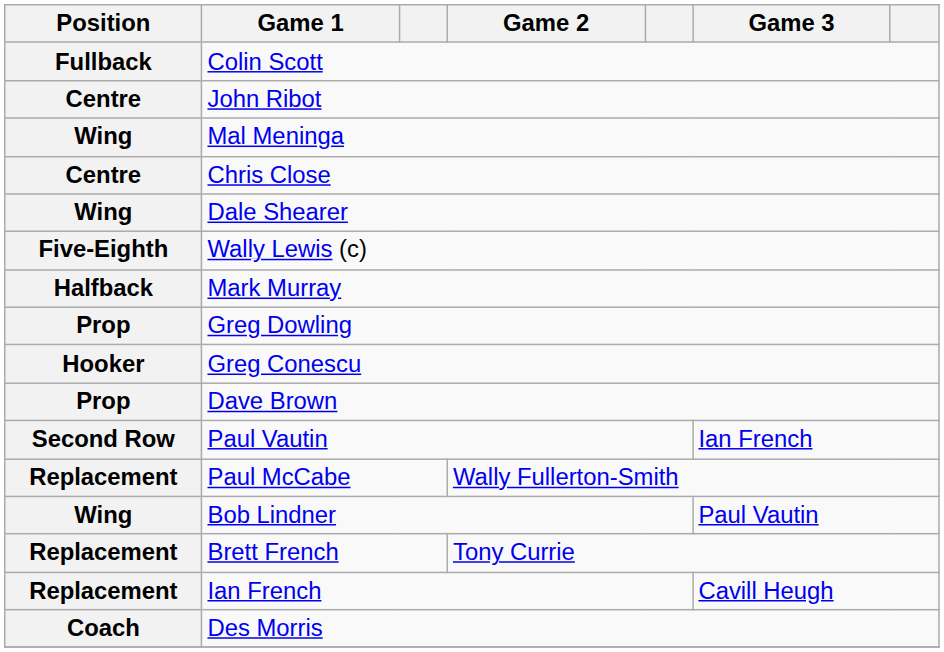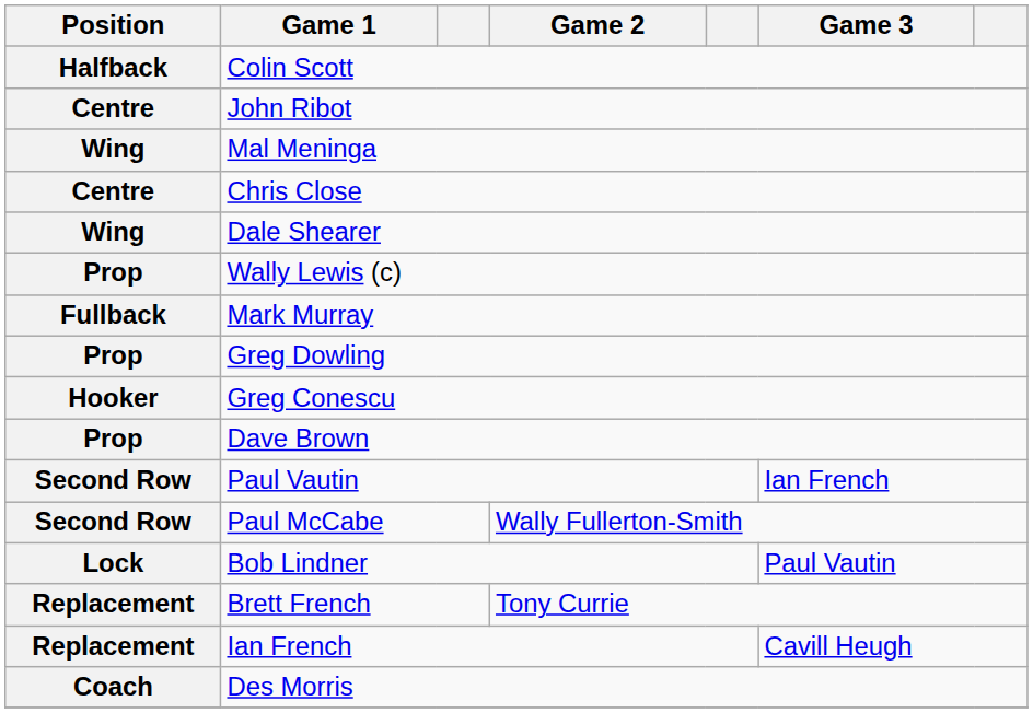Colin Scott | Position: Fullback -> Halfback
Wally Lewis (c) | Position: Five-Eighth -> Prop
Mark Murray | Position: Halfback -> Fullback
Paul McCabe | Position: Replacement -> Second Row
Bob Lindner | Position: Wing -> Lock
